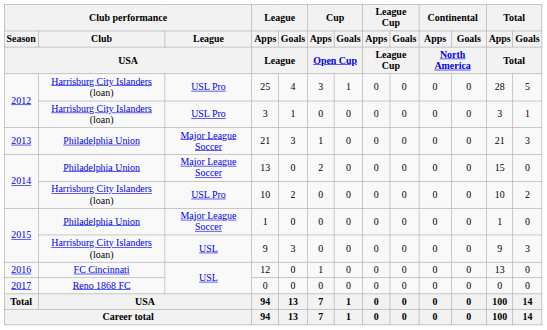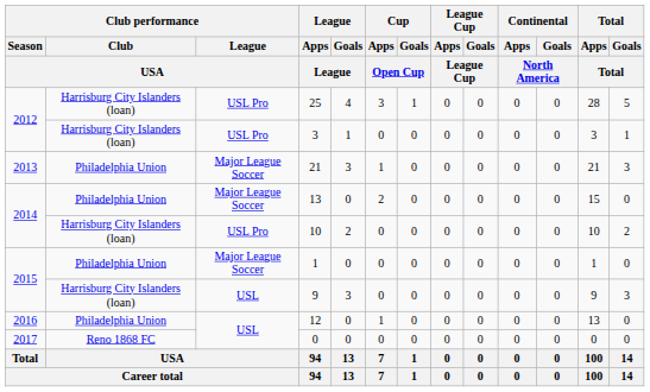12 | Club performance / Club / USA: FC Cincinnati -> Philadelphia Union
